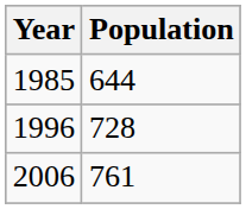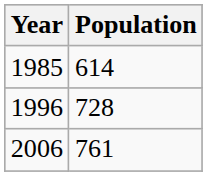1985 | Population: 644 -> 614
